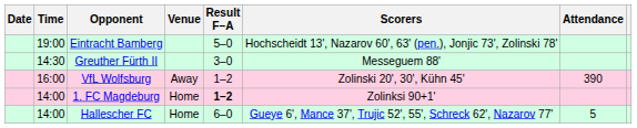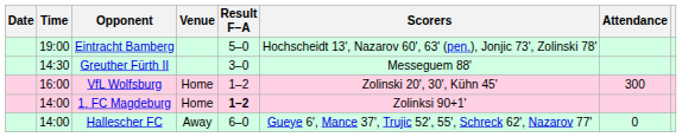VfL Wolfsburg | Venue: Away -> Home
VfL Wolfsburg | Attendance: 390 -> 300
Hallescher FC | Venue: Home -> Away
Hallescher FC | Attendance: 5 -> 0
